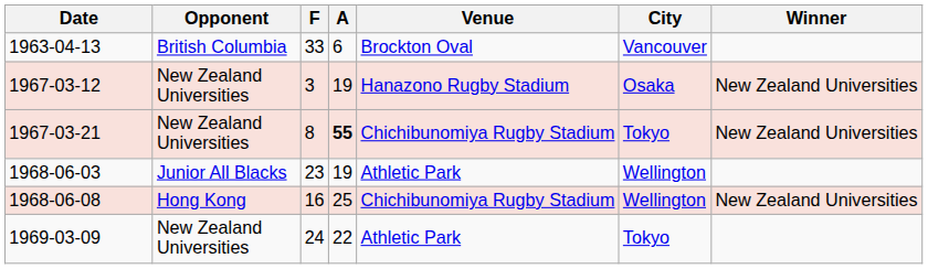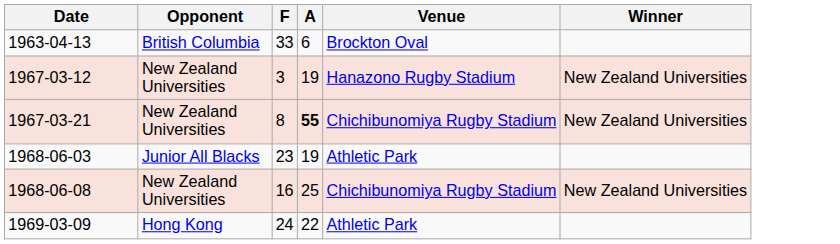- column: City | Vancouver | Osaka | Tokyo | Wellington | Wellington | Tokyo
1968-06-08 | Opponent: Hong Kong -> New Zealand Universities
1969-03-09 | Opponent: New Zealand Universities -> Hong Kong
